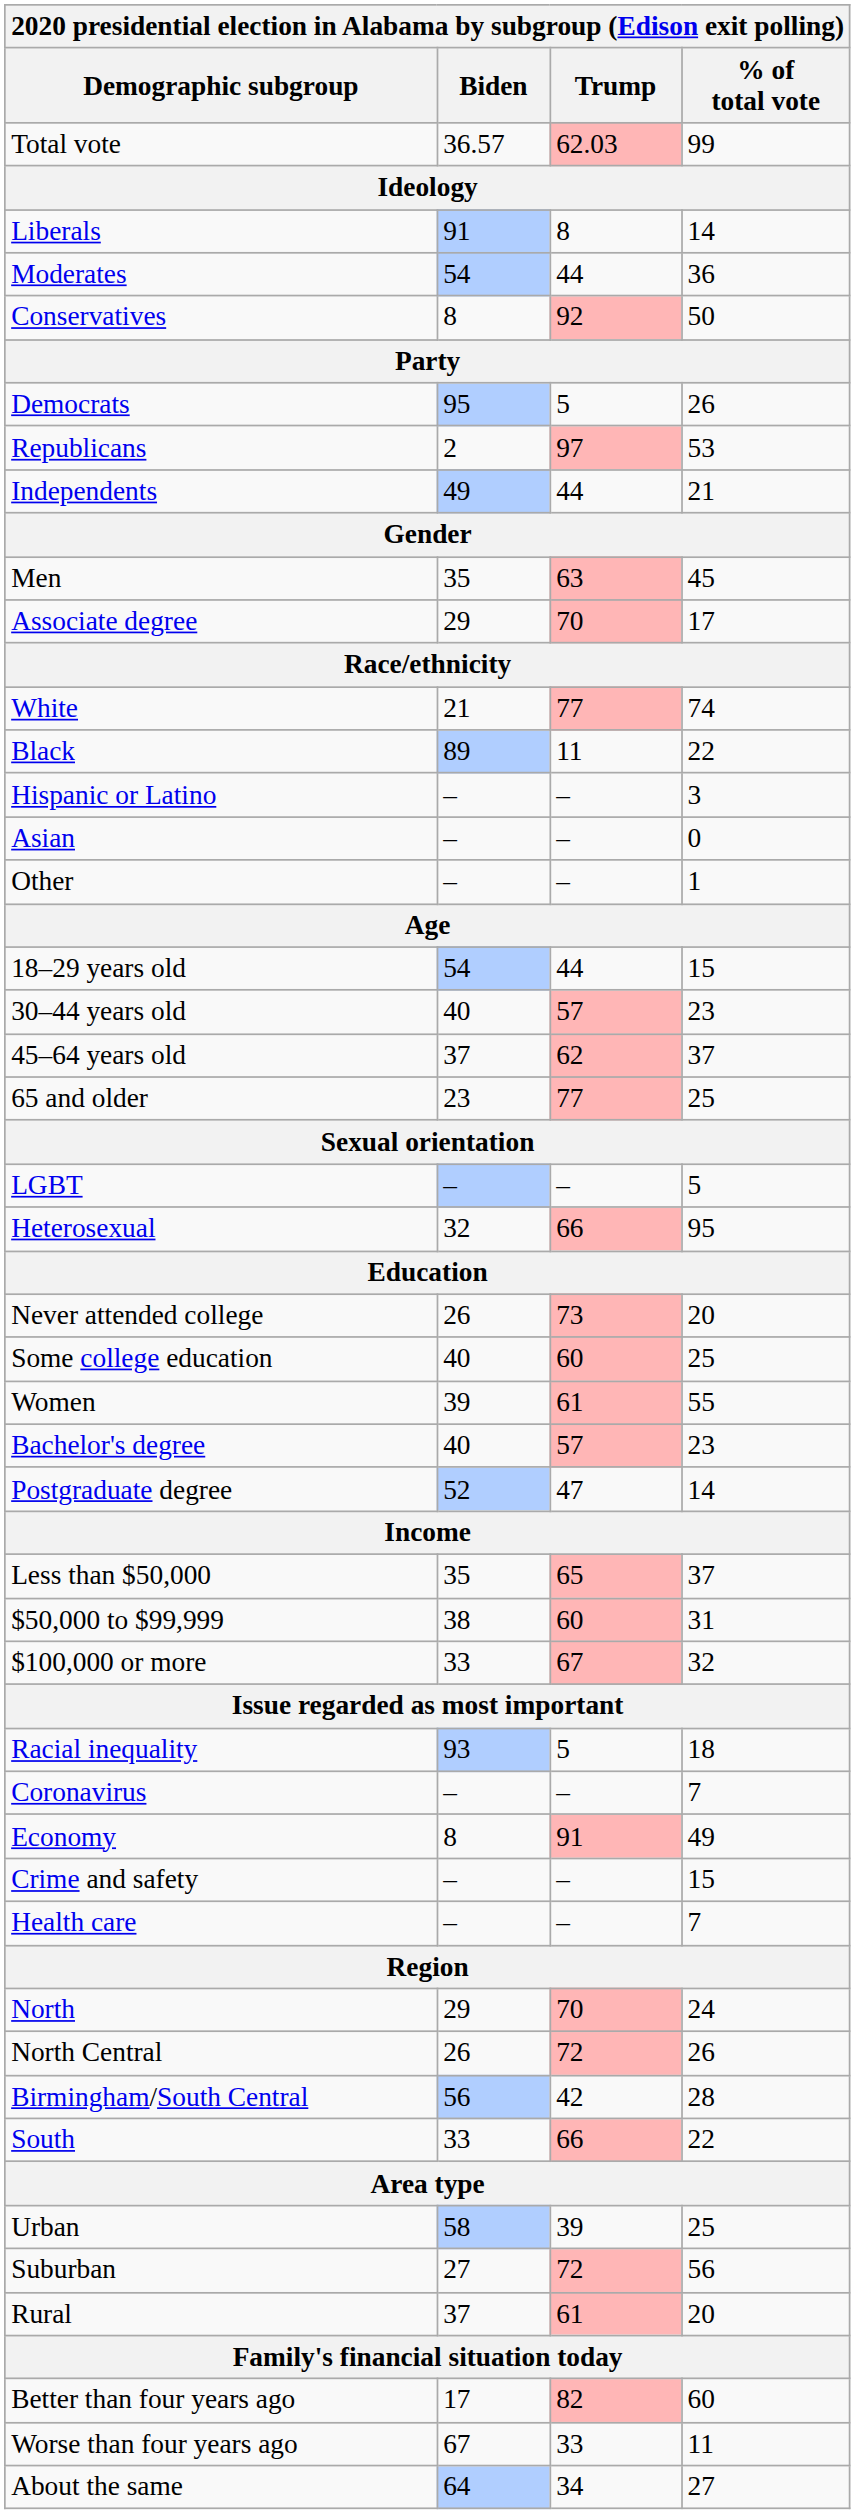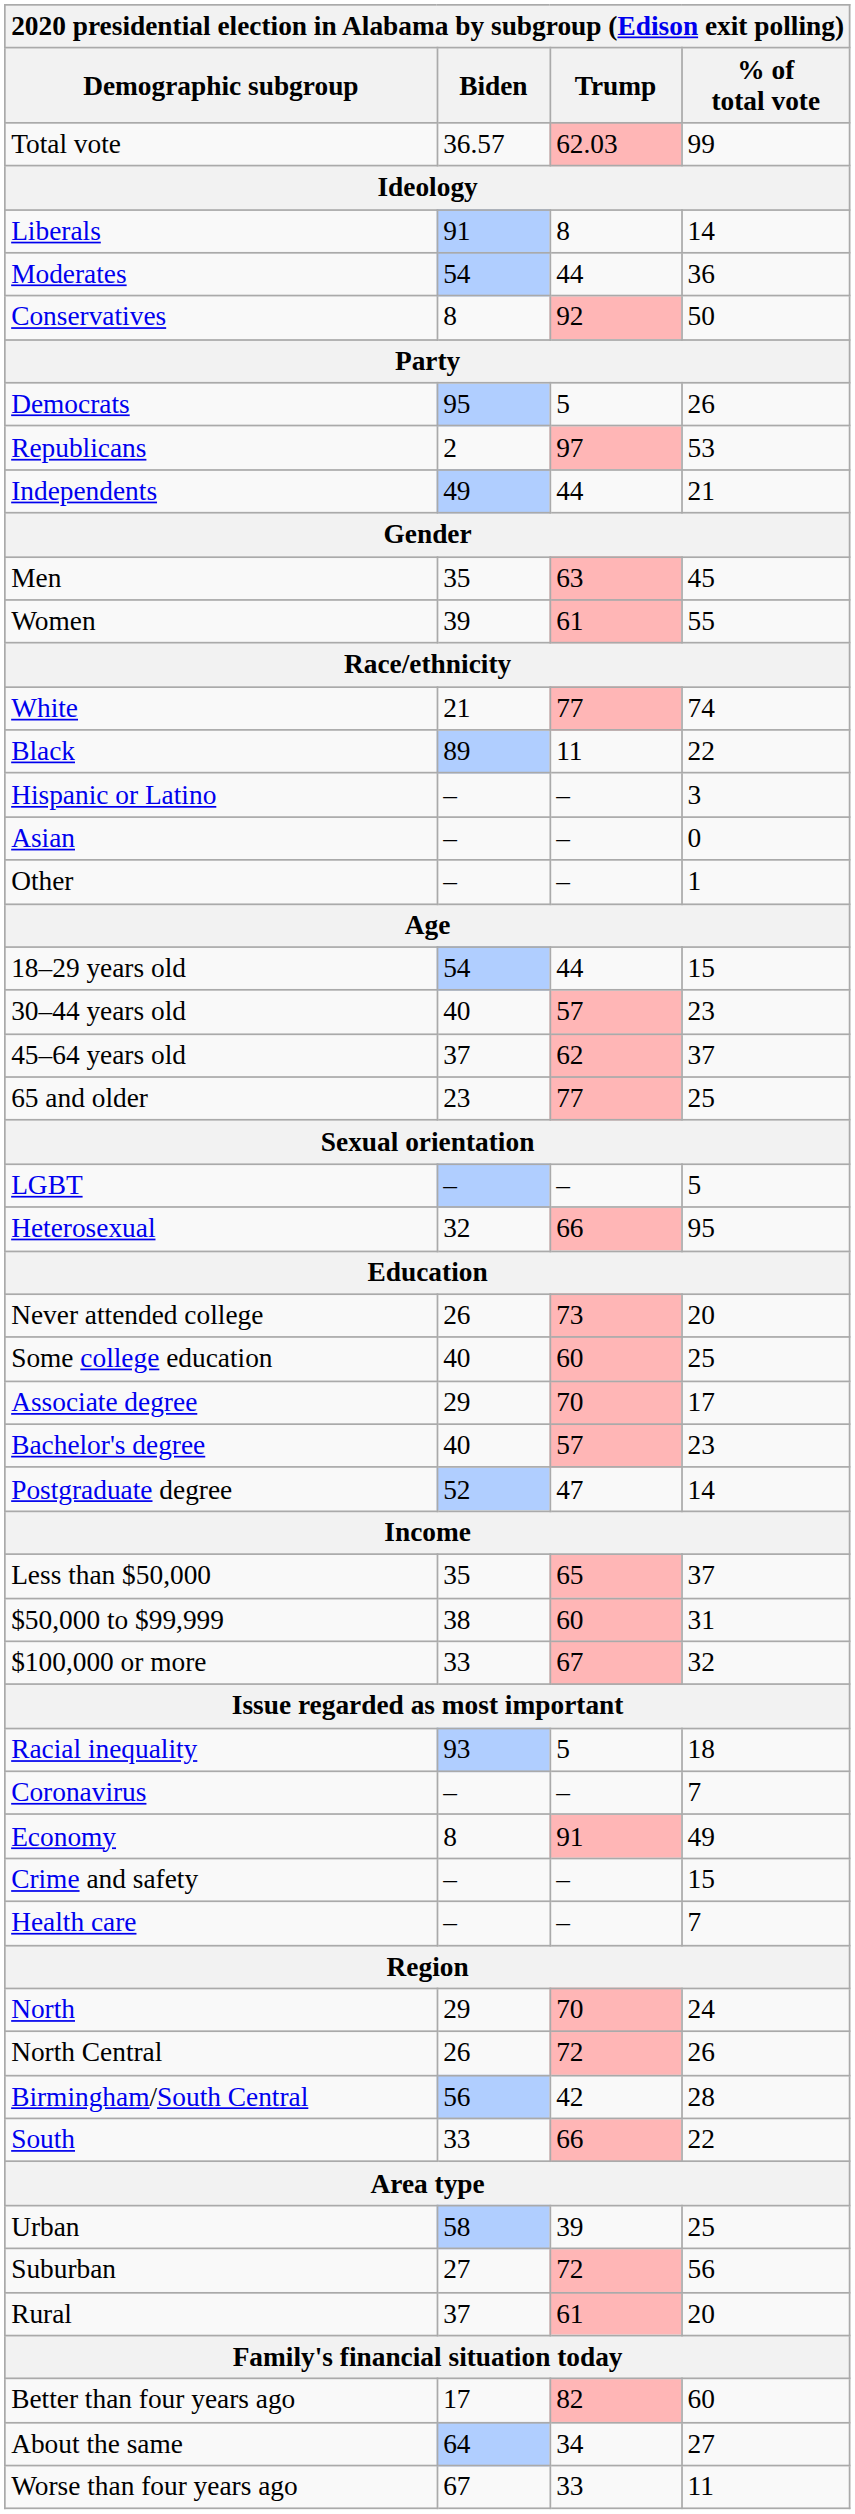rows swapped: Women <-> Associate degree
rows swapped: Worse than four years ago <-> About the same
